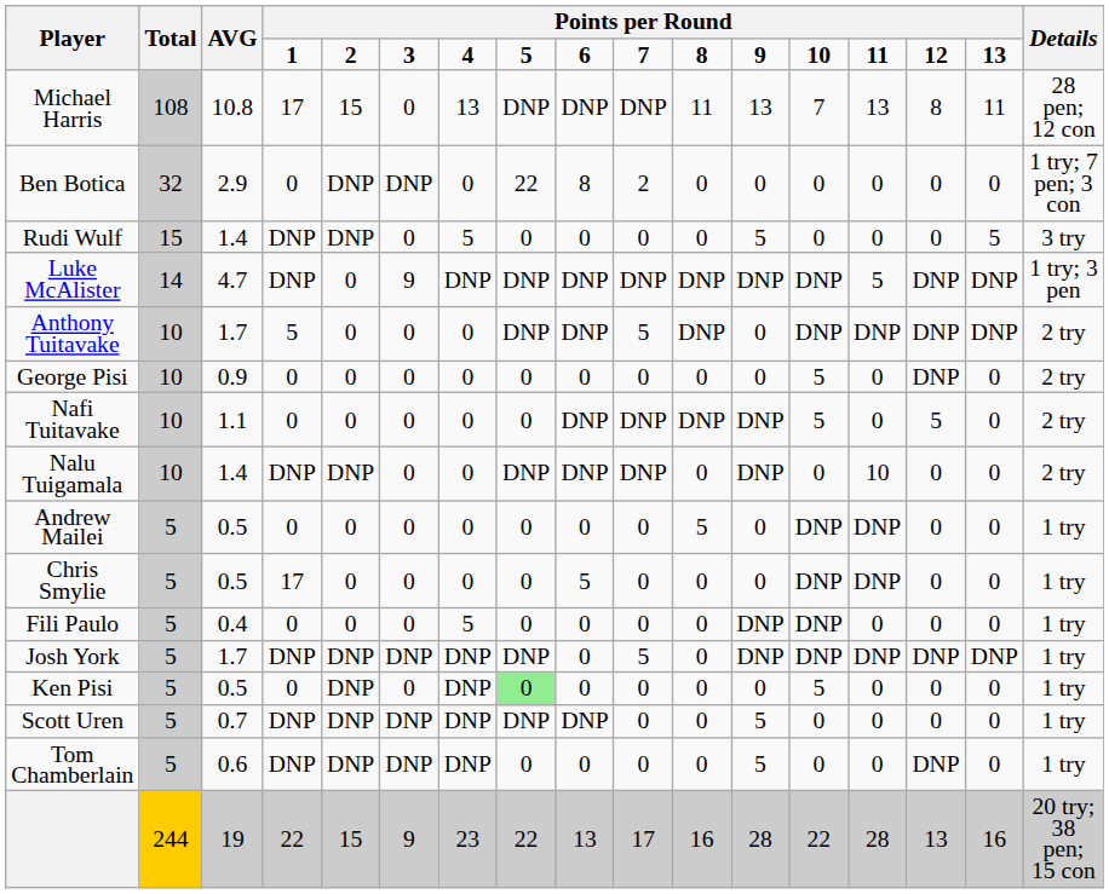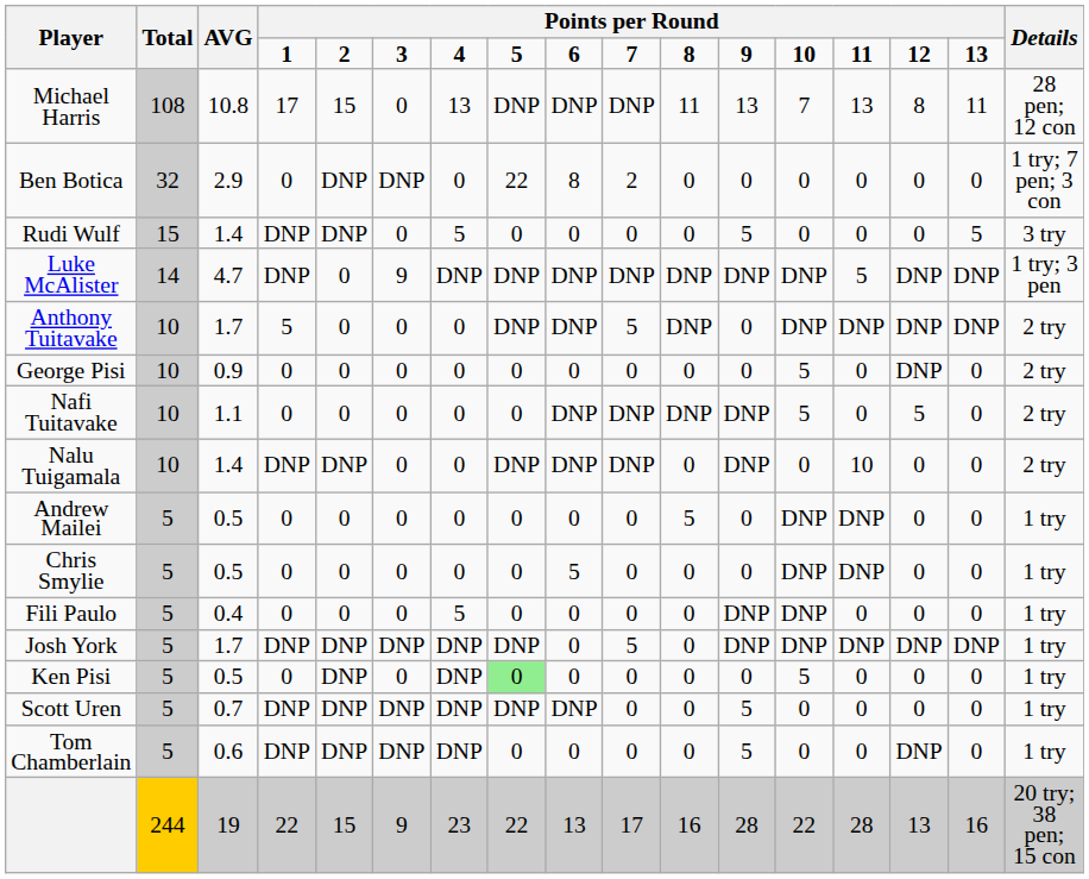Chris Smylie | column 4: 17 -> 0
